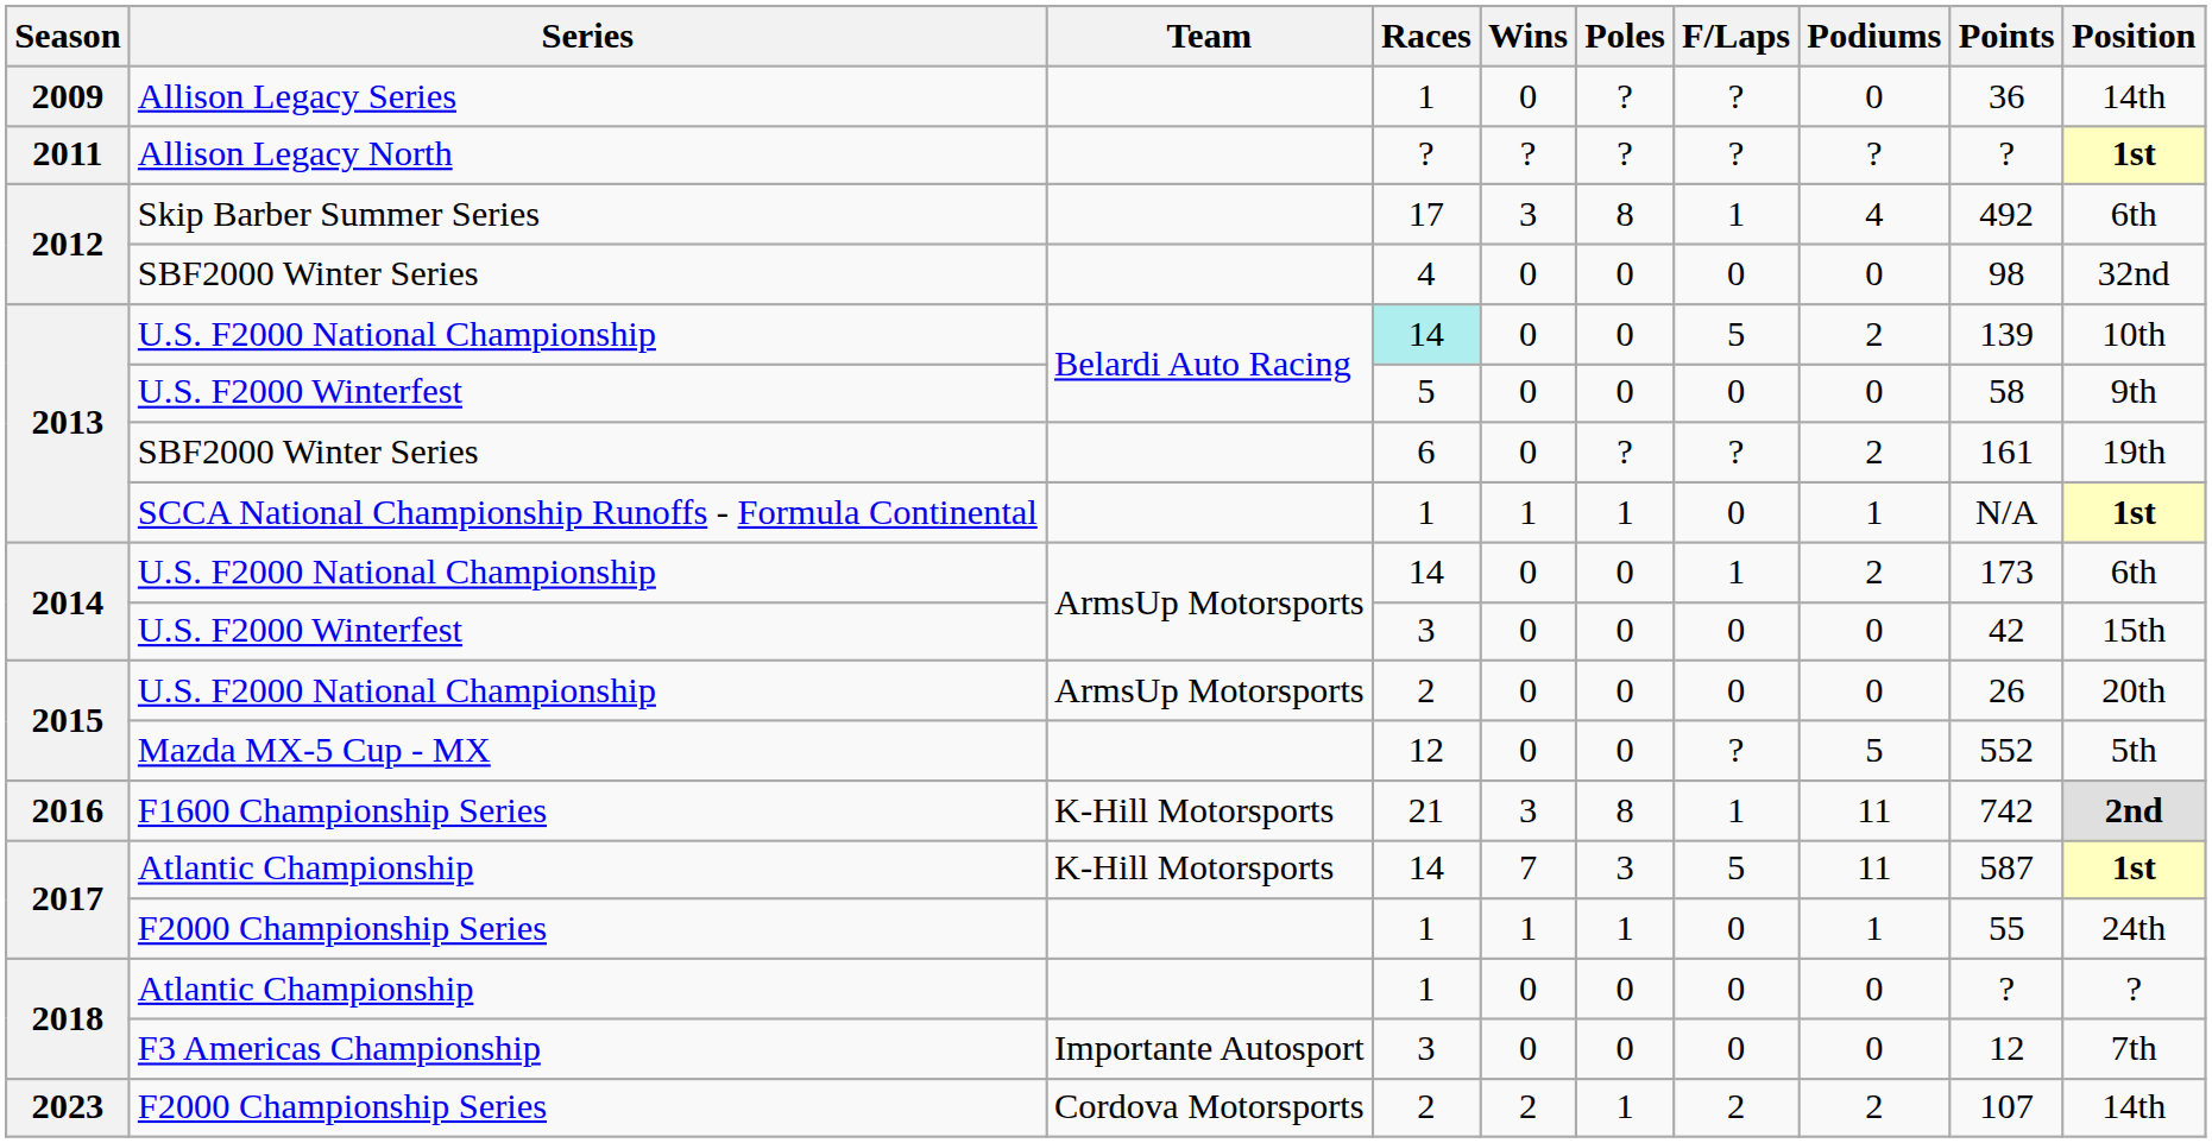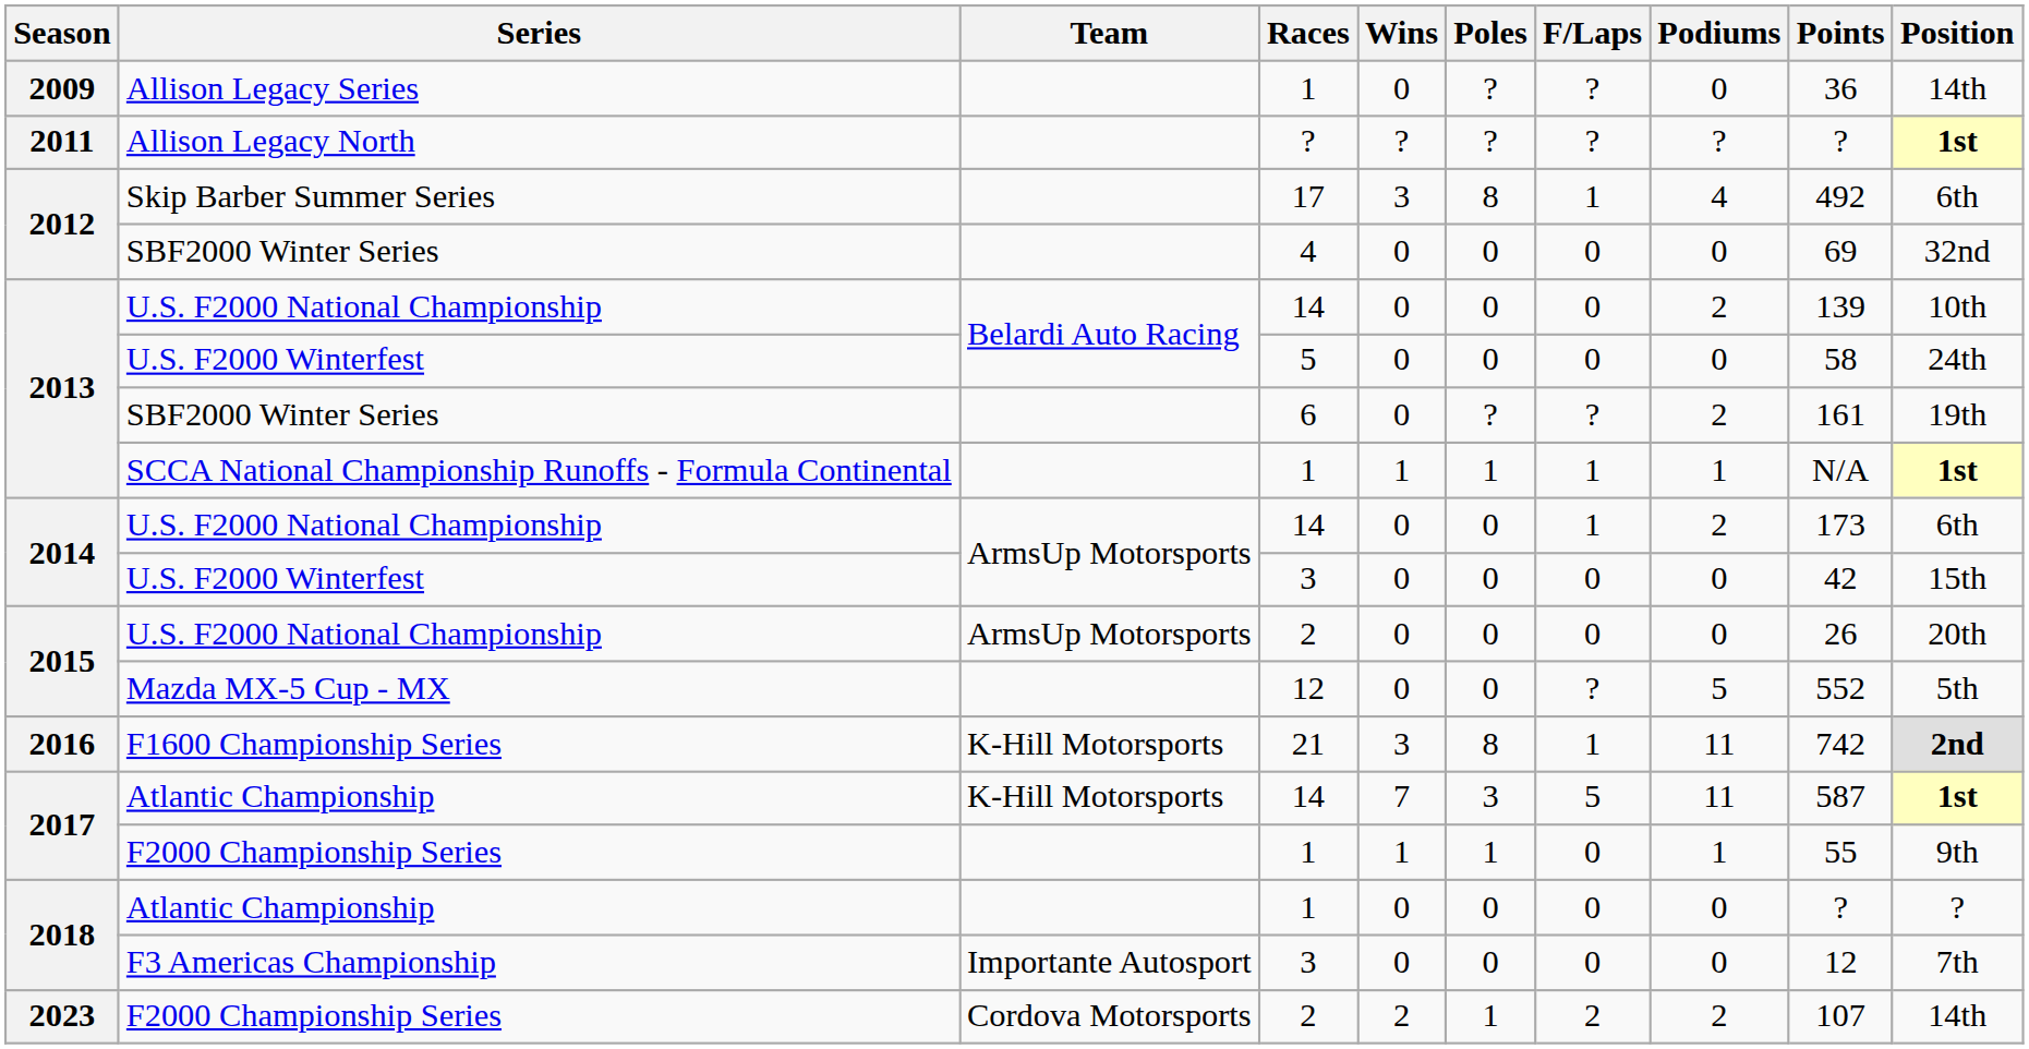2012 / SBF2000 Winter Series | Points: 98 -> 69
2013 / U.S. F2000 National Championship | Races: paleturquoise background -> no background
2013 / U.S. F2000 National Championship | F/Laps: 5 -> 0
2013 / U.S. F2000 Winterfest | Position: 9th -> 24th
SCCA National Championship Runoffs - Formula Continental | F/Laps: 0 -> 1
2017 / F2000 Championship Series | Position: 24th -> 9th
